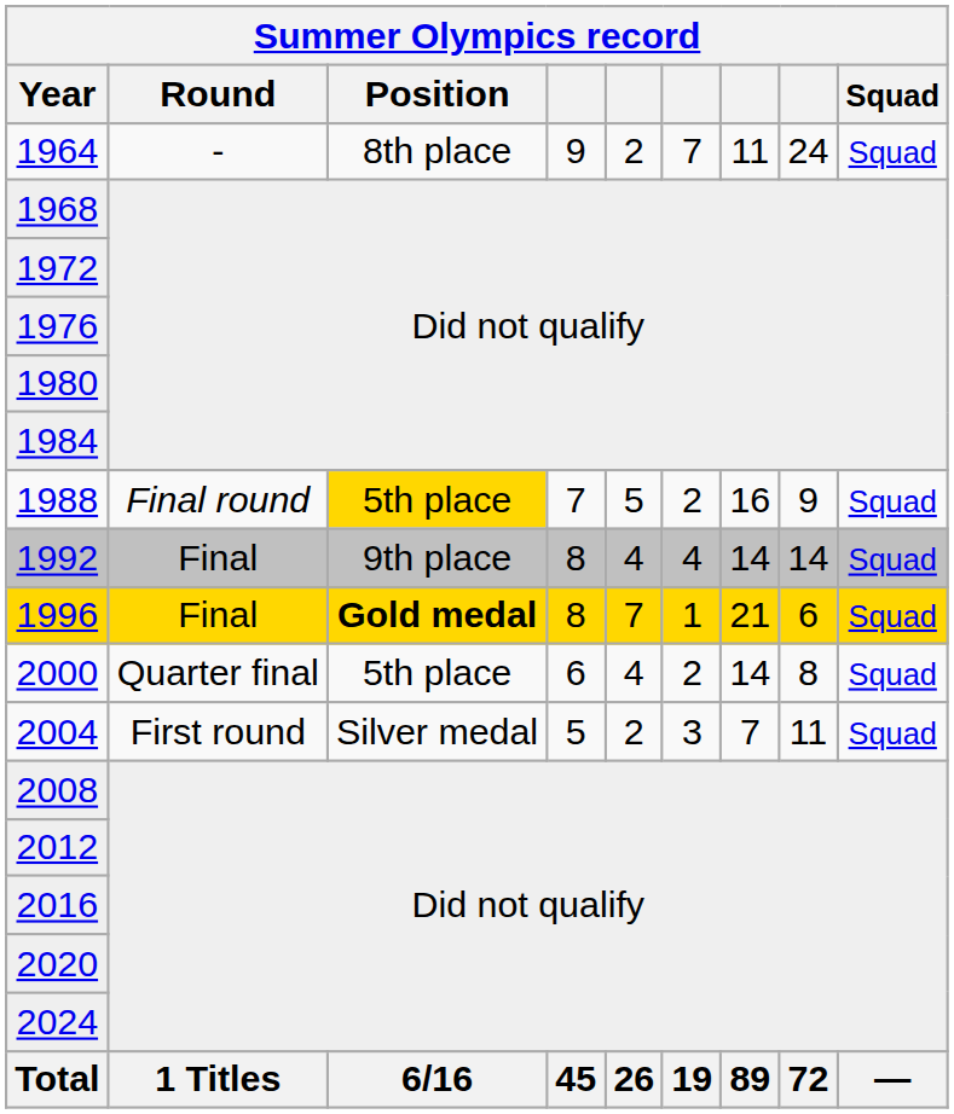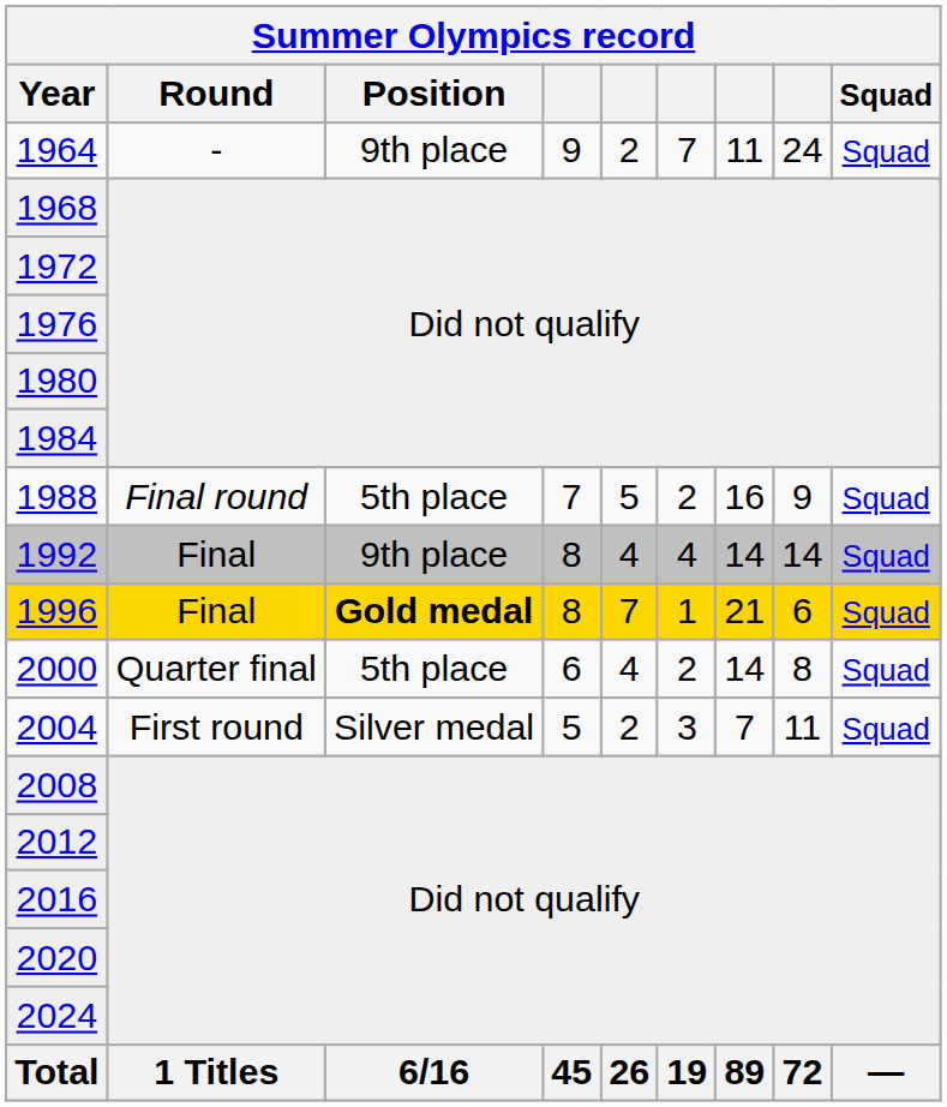1964 | Position: 8th place -> 9th place
1988 | Position: gold background -> no background
